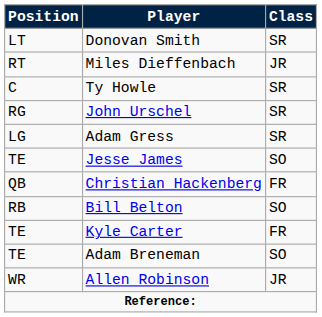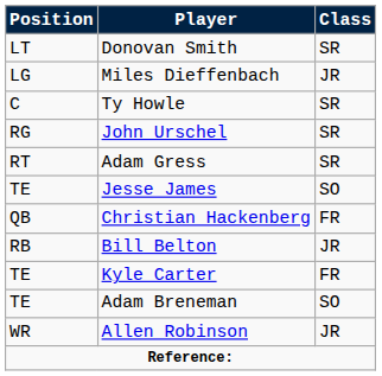Miles Dieffenbach | Position: RT -> LG
Adam Gress | Position: LG -> RT
Bill Belton | Class: SO -> JR
